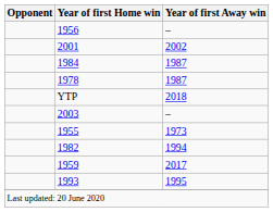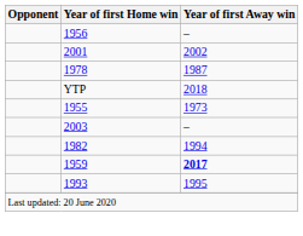- row: 1984 | 1987
rows swapped: 1955 <-> 2003
1959 | Year of first Away win: normal -> bold
